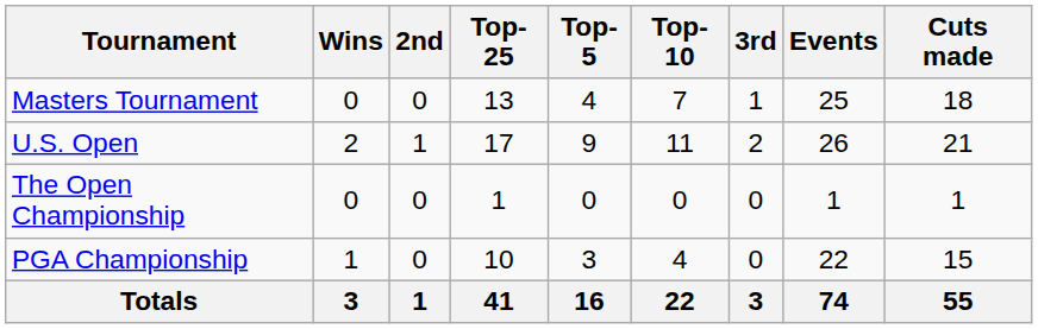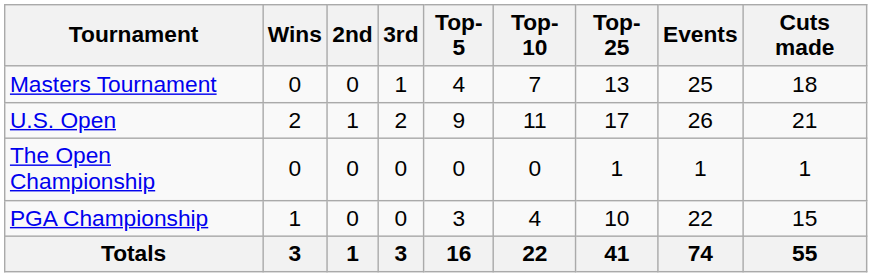columns swapped: 3rd <-> Top-25
